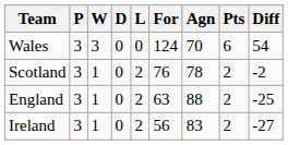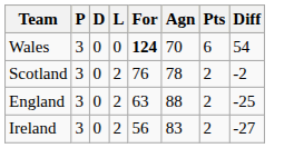- column: W | 3 | 1 | 1 | 1
Wales | For: normal -> bold
